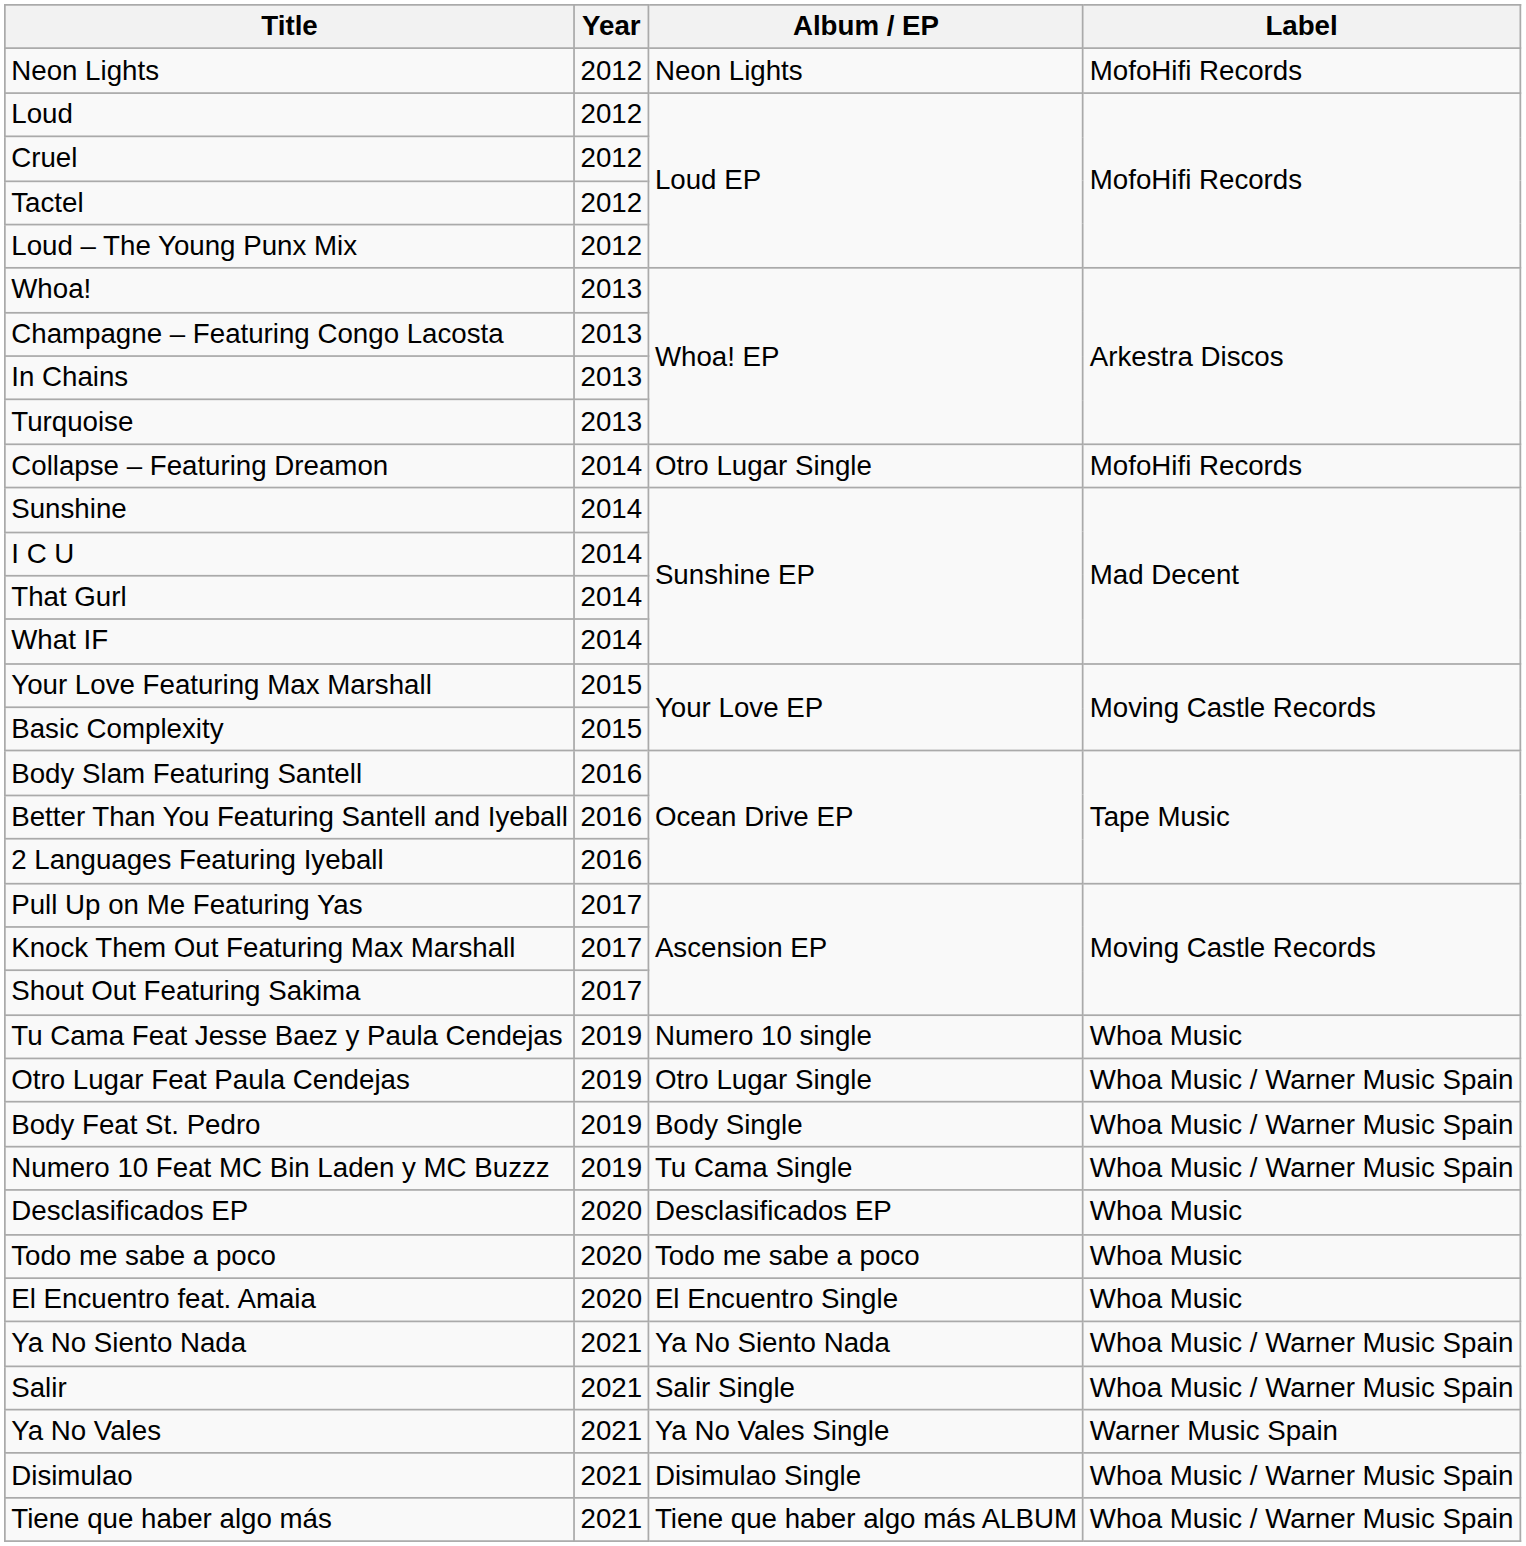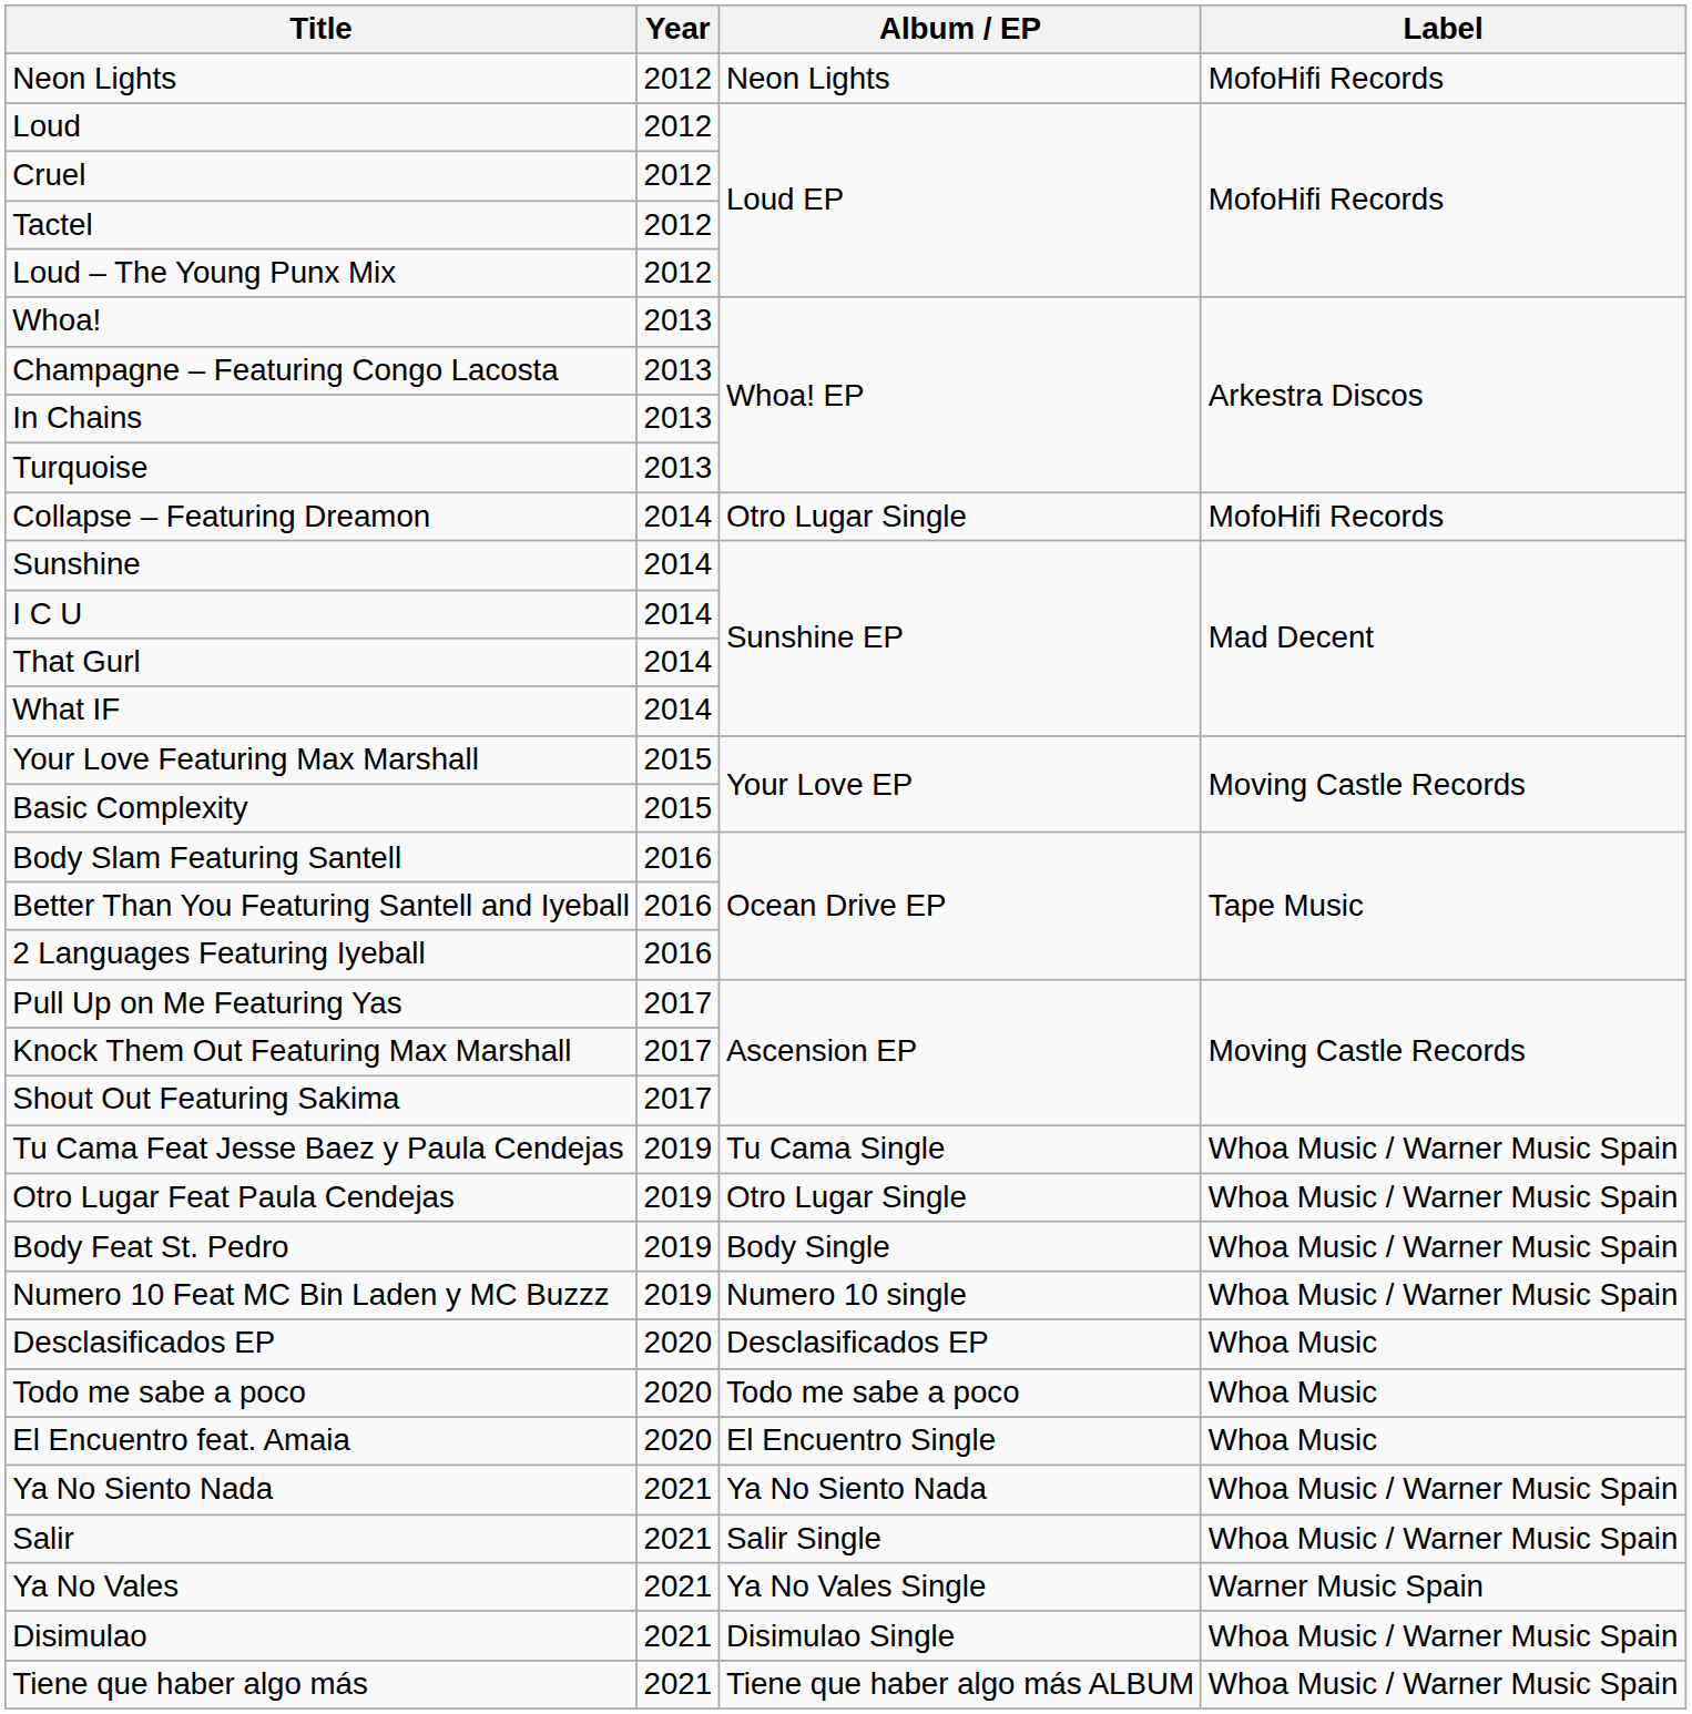Tu Cama Feat Jesse Baez y Paula Cendejas | Album / EP: Numero 10 single -> Tu Cama Single
Tu Cama Feat Jesse Baez y Paula Cendejas | Label: Whoa Music -> Whoa Music / Warner Music Spain
Numero 10 Feat MC Bin Laden y MC Buzzz | Album / EP: Tu Cama Single -> Numero 10 single
